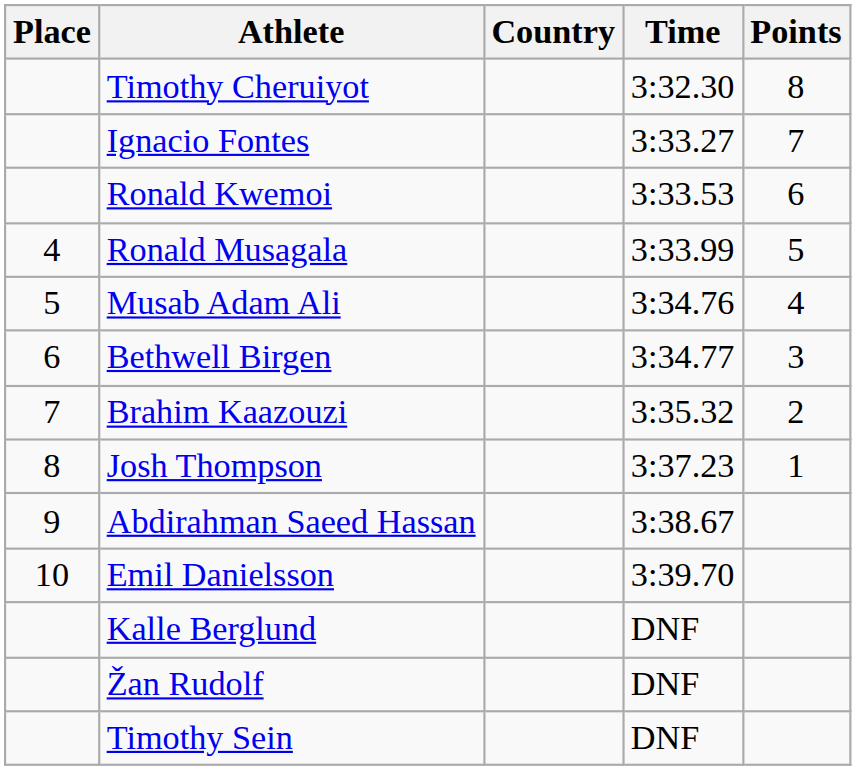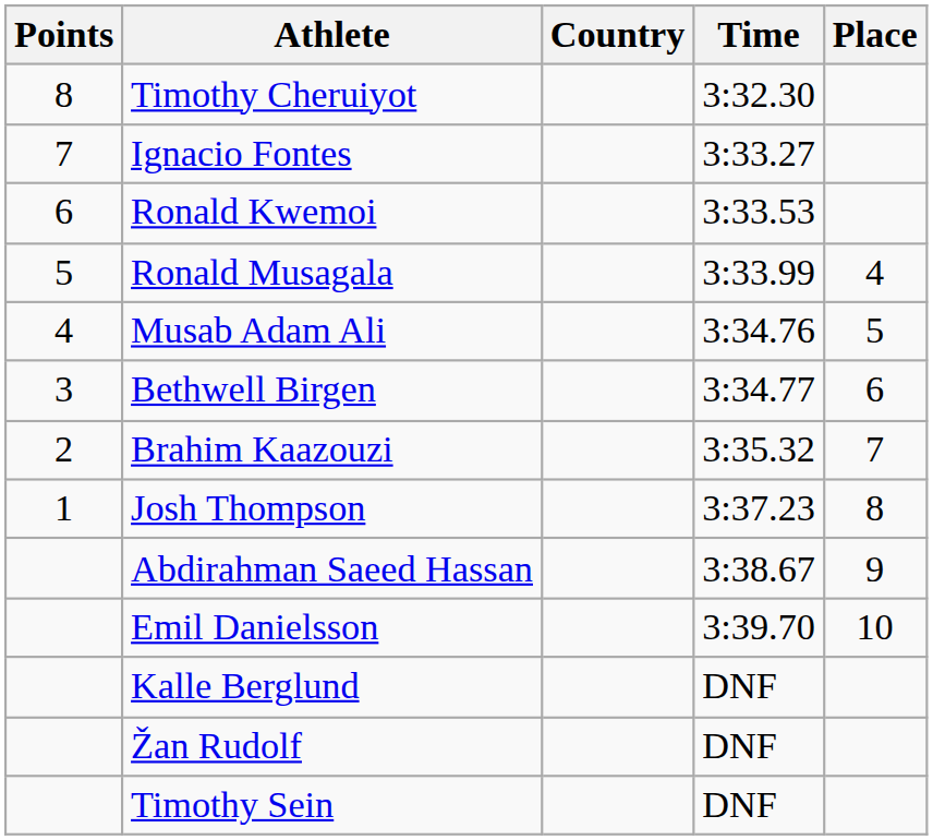columns swapped: Place <-> Points
